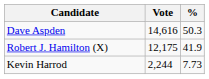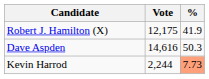rows swapped: Dave Aspden <-> Robert J. Hamilton (X)
Kevin Harrod | %: no background -> lightsalmon background
